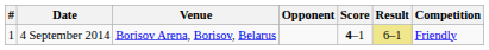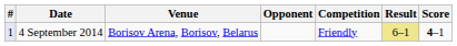columns swapped: Score <-> Competition
4 September 2014 | #: no background -> lavender background
